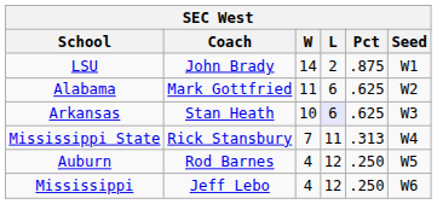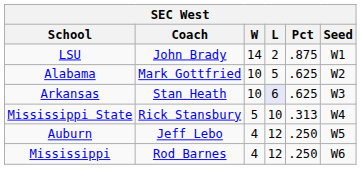Alabama | W: 11 -> 10
Alabama | L: 6 -> 5
Mississippi State | W: 7 -> 5
Mississippi State | L: 11 -> 10
Auburn | Coach: Rod Barnes -> Jeff Lebo
Mississippi | Coach: Jeff Lebo -> Rod Barnes
